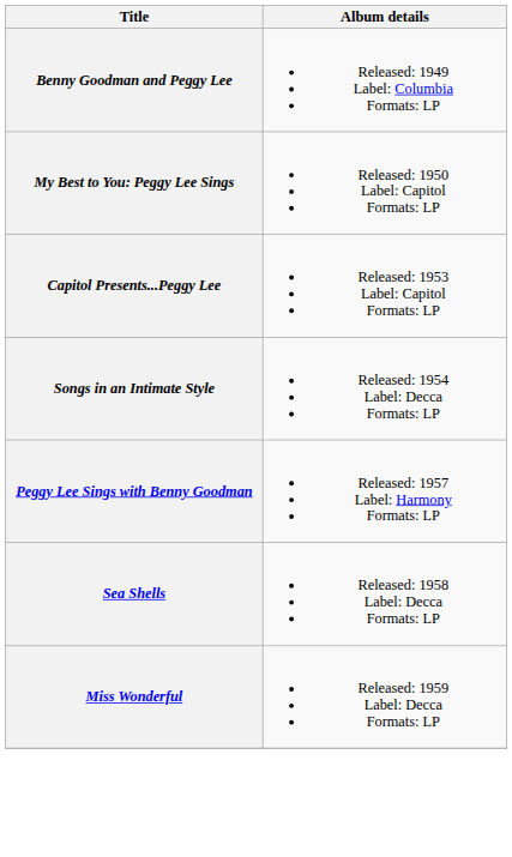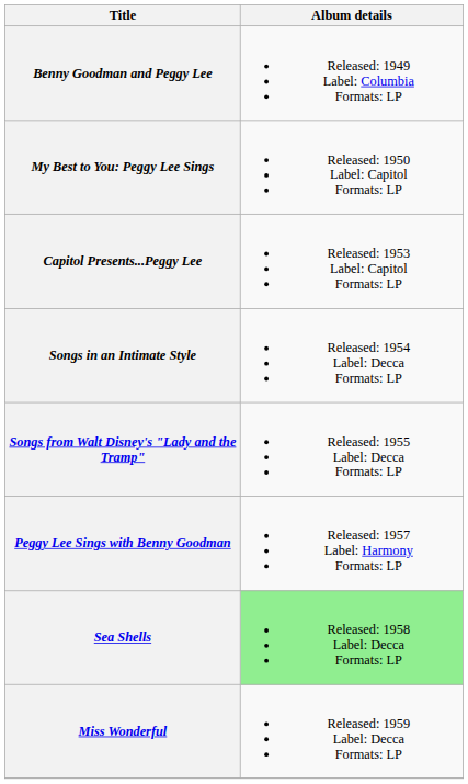+ row: Songs from Walt Disney's "Lady and the Tramp" | Released: 1955 Label: Decca Formats: LP
Sea Shells | Album details: no background -> lightgreen background
